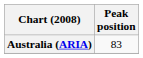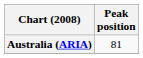Australia (ARIA) | Peak position: 83 -> 81
